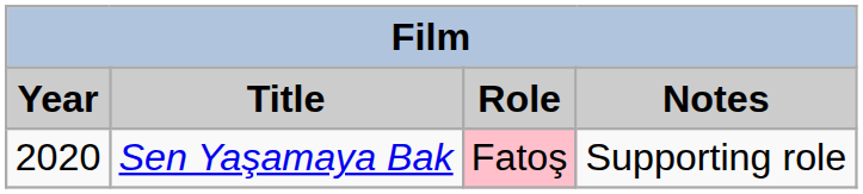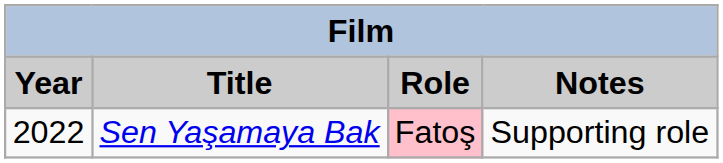Sen Yaşamaya Bak | Year: 2020 -> 2022
